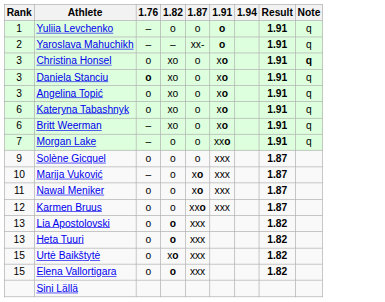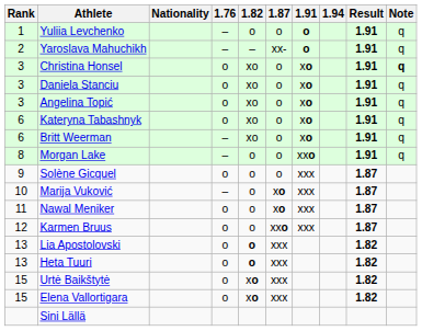+ column: Nationality
Daniela Stanciu | 1.76: bold -> normal
Morgan Lake | Rank: 7 -> 8
Elena Vallortigara | 1.82: o -> xo
